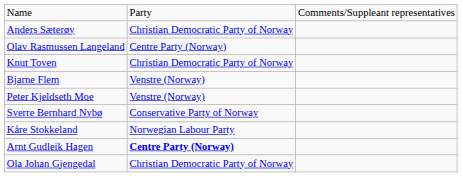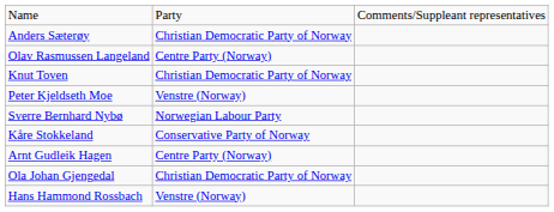- row: Bjarne Flem | Venstre (Norway)
Sverre Bernhard Nybø | column 2: Conservative Party of Norway -> Norwegian Labour Party
Kåre Stokkeland | column 2: Norwegian Labour Party -> Conservative Party of Norway
Arnt Gudleik Hagen | column 2: bold -> normal
+ row: Hans Hammond Rossbach | Venstre (Norway)
